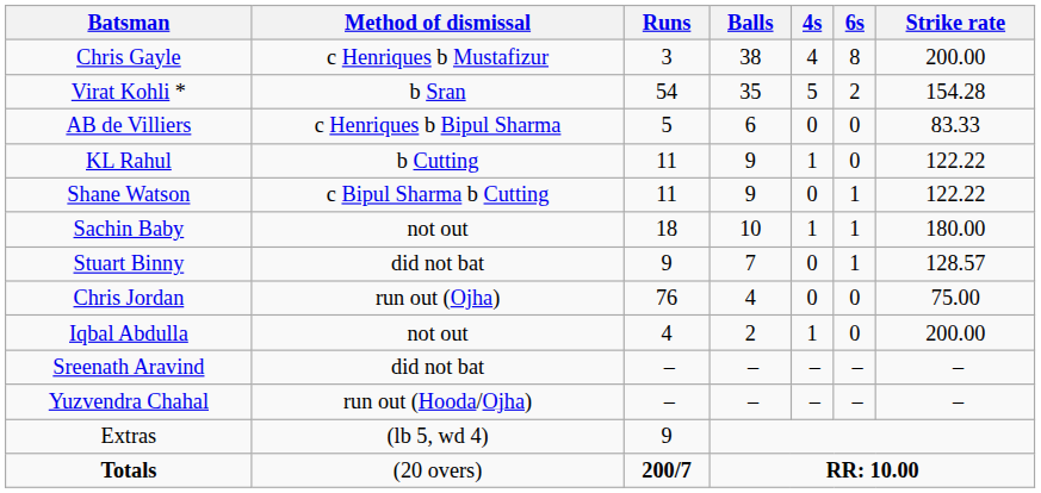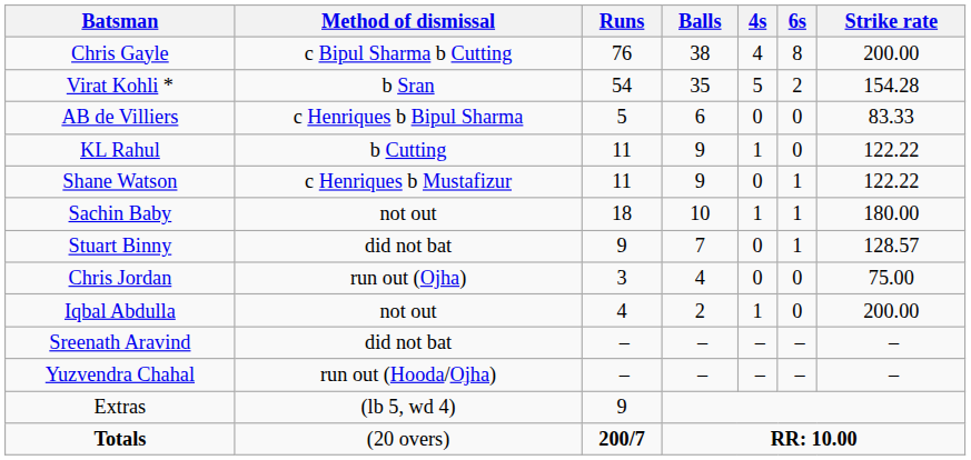Chris Gayle | Method of dismissal: c Henriques b Mustafizur -> c Bipul Sharma b Cutting
Chris Gayle | Runs: 3 -> 76
Shane Watson | Method of dismissal: c Bipul Sharma b Cutting -> c Henriques b Mustafizur
Chris Jordan | Runs: 76 -> 3
